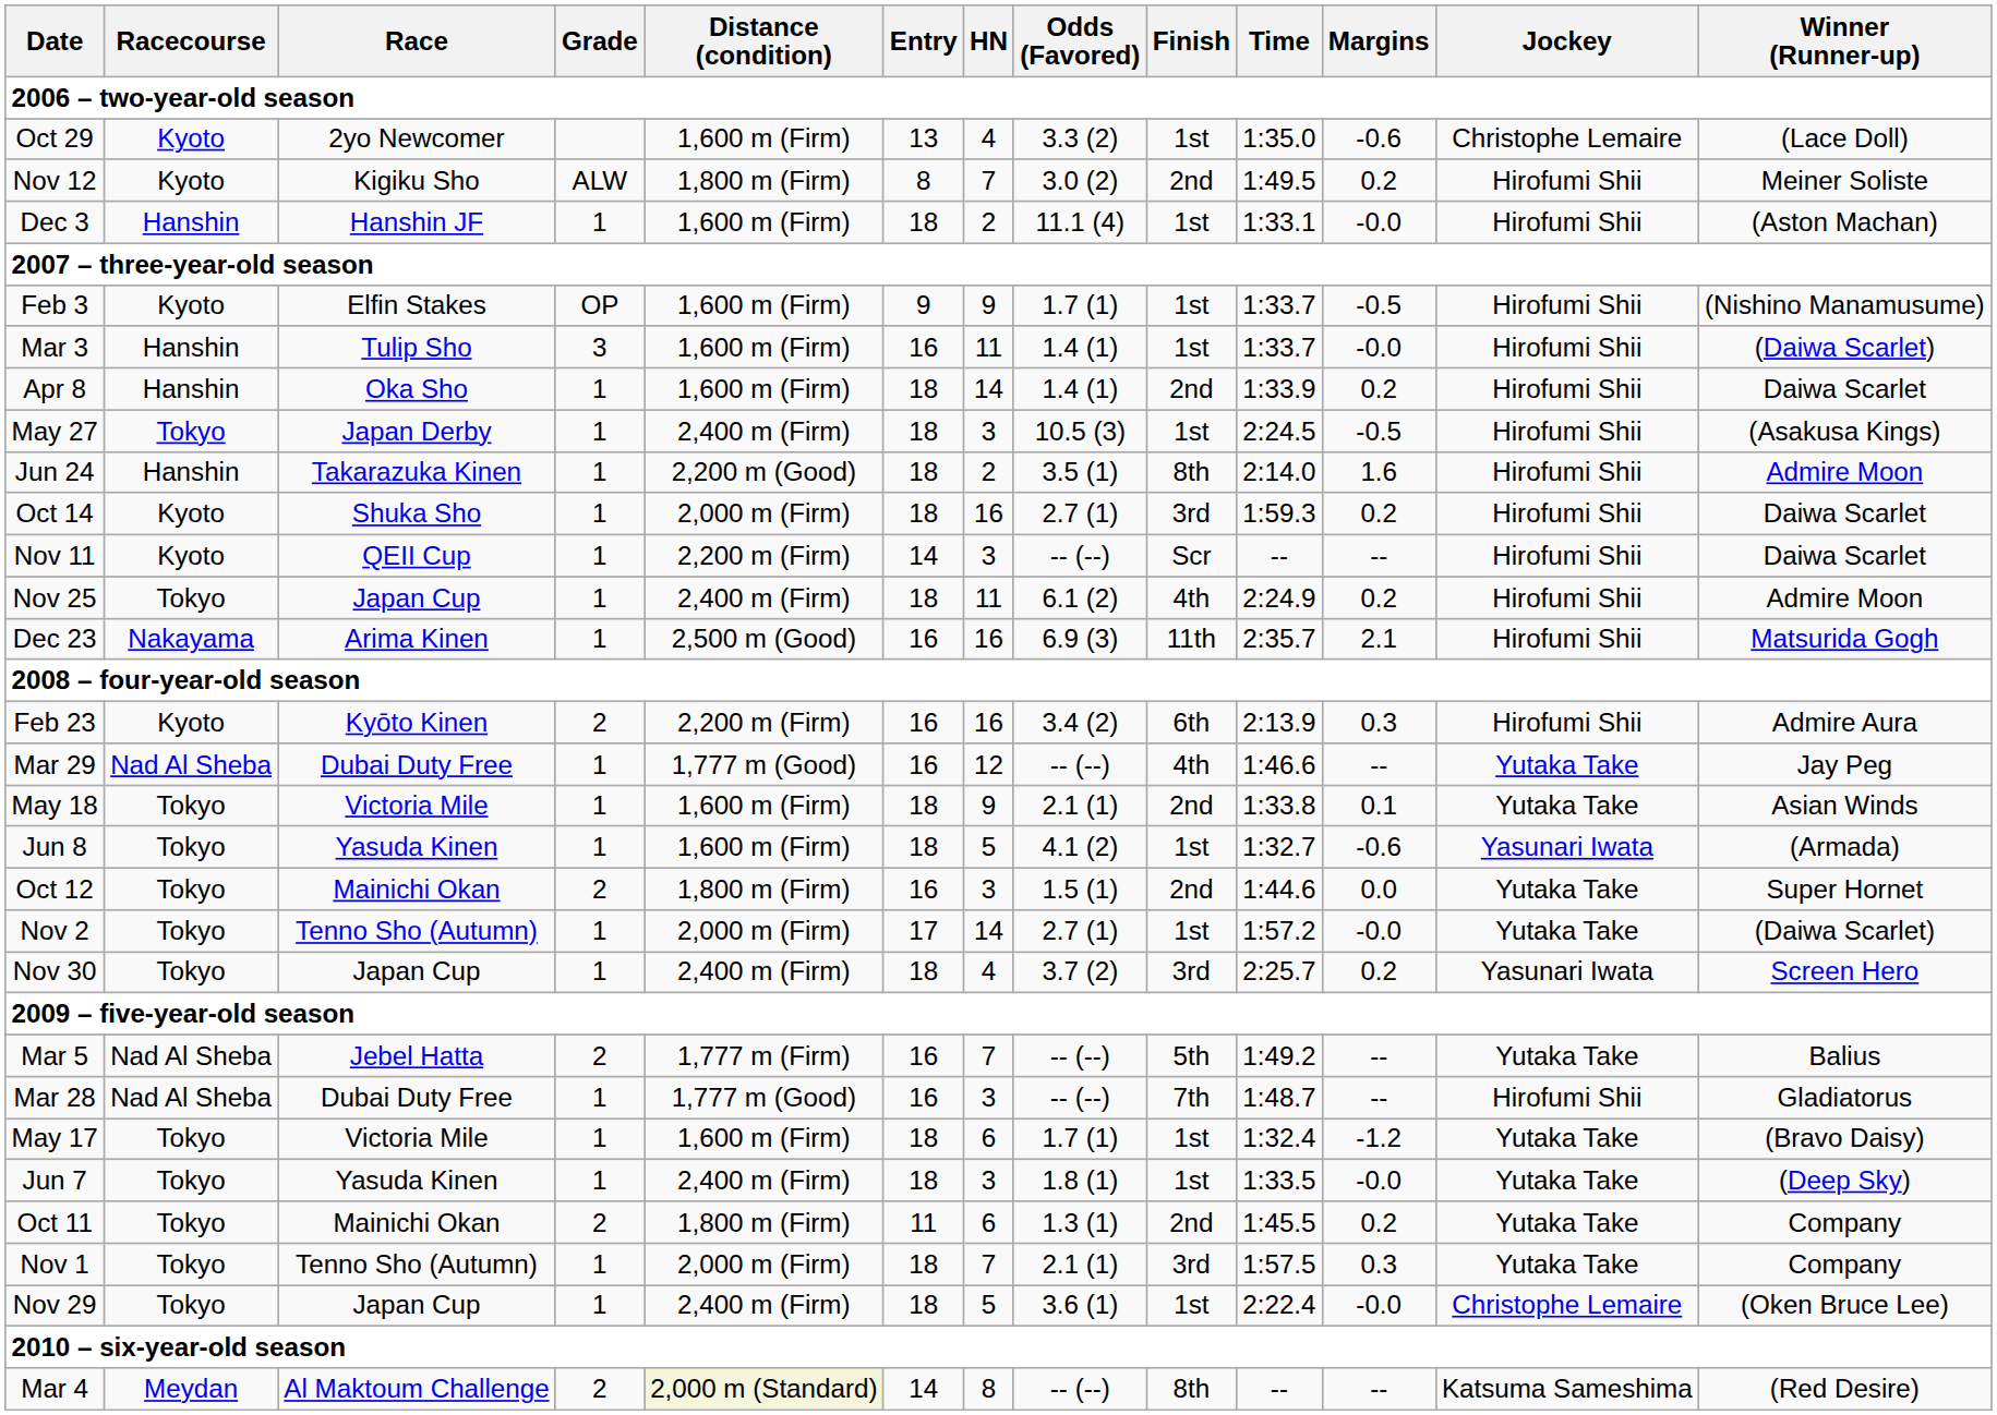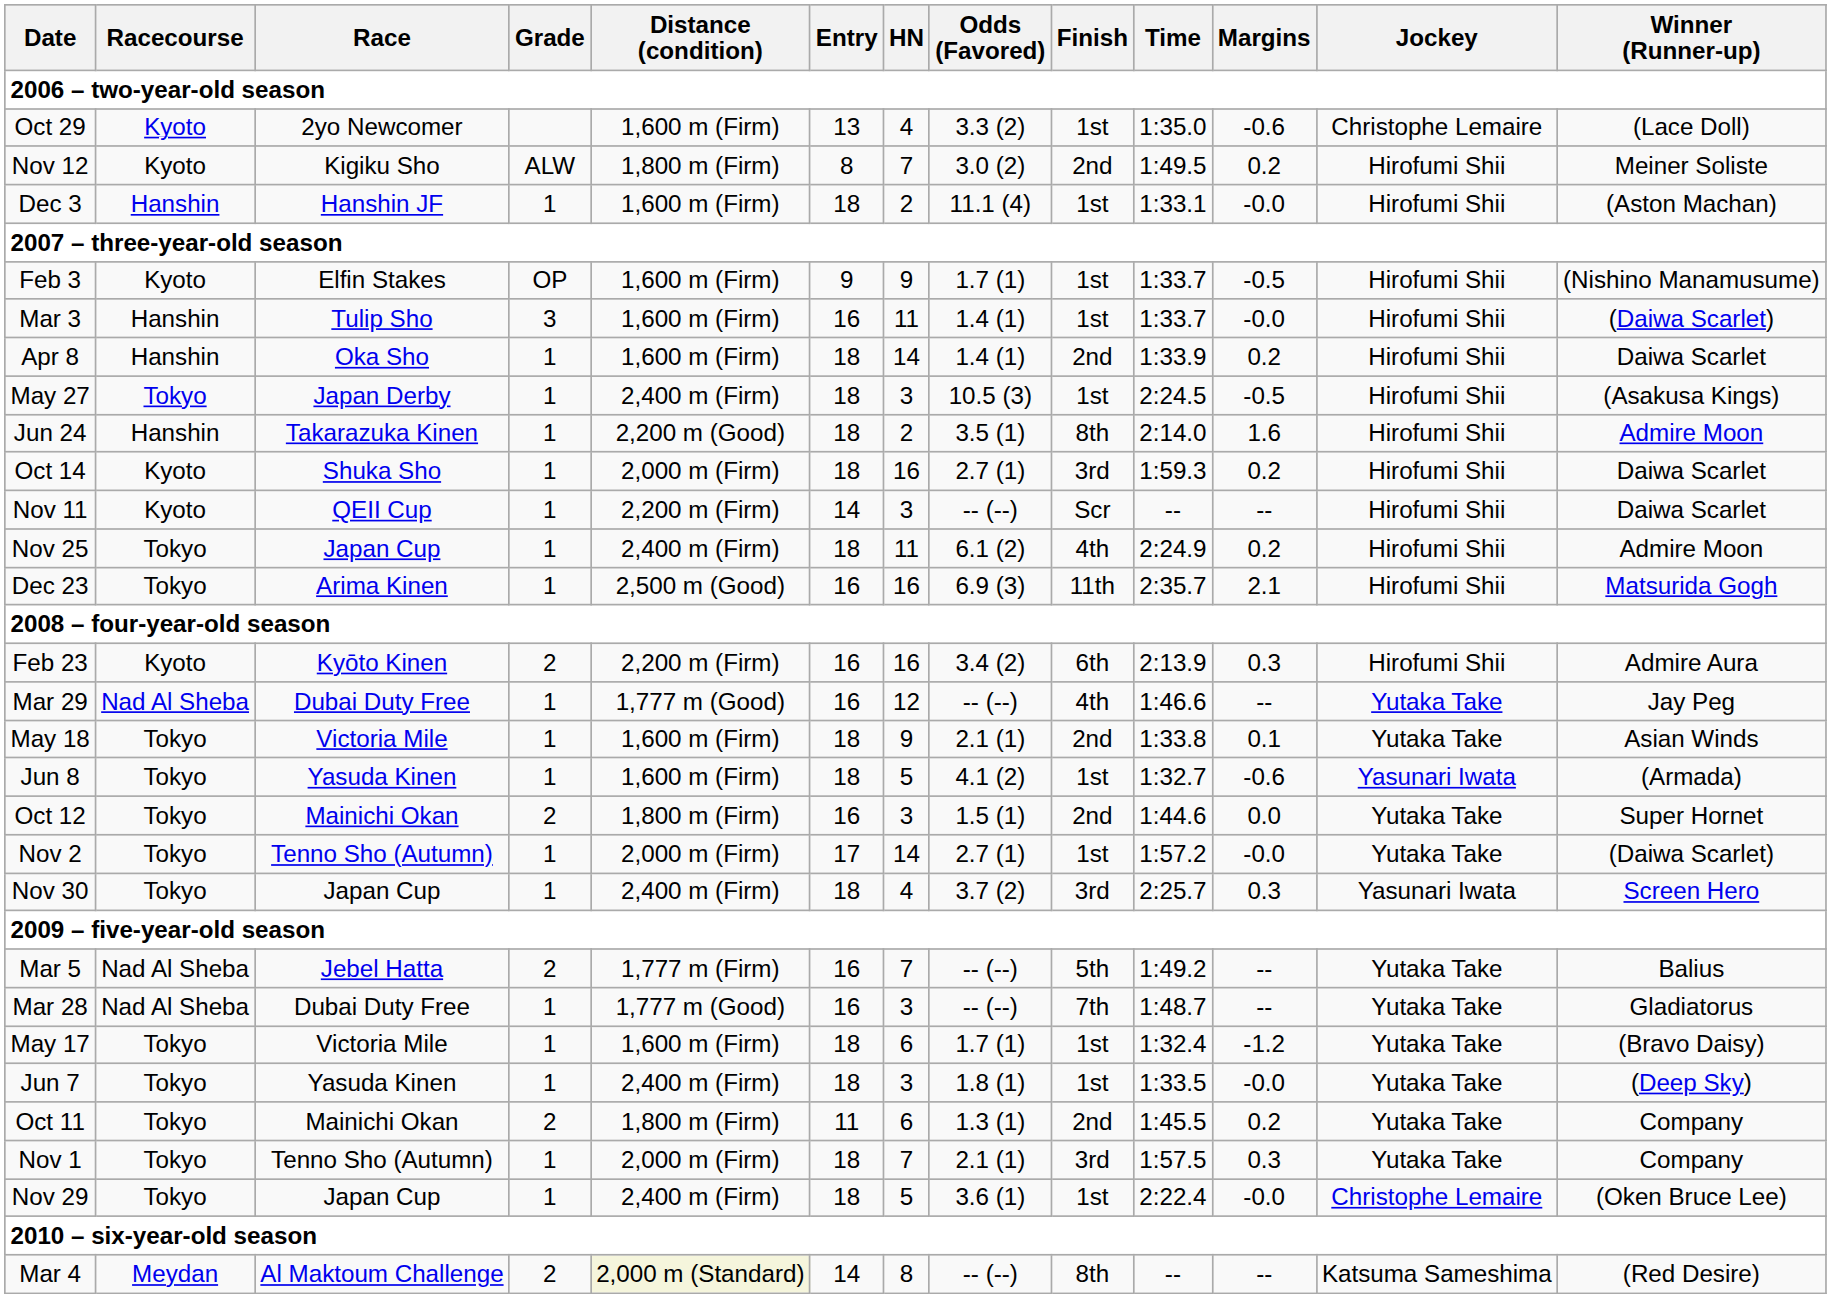Dec 23 | Racecourse: Nakayama -> Tokyo
Nov 30 | Margins: 0.2 -> 0.3
Mar 28 | Jockey: Hirofumi Shii -> Yutaka Take
